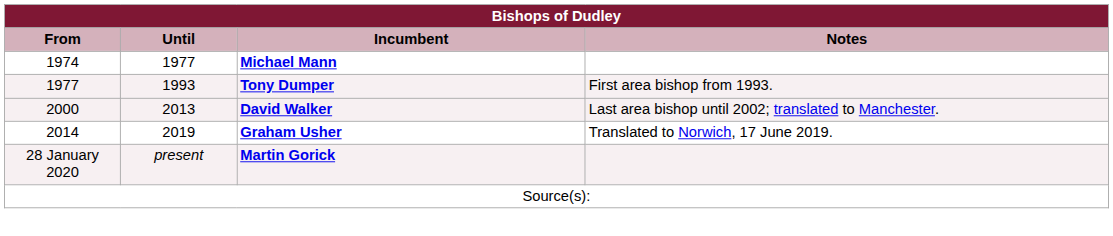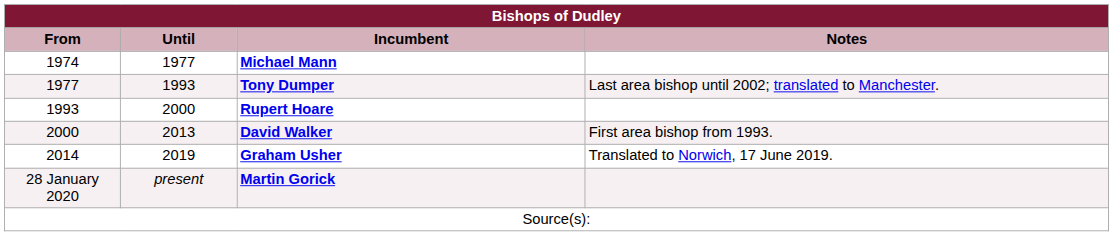Tony Dumper | Notes: First area bishop from 1993. -> Last area bishop until 2002; translated to Manchester.
+ row: 1993 | 2000 | Rupert Hoare
David Walker | Notes: Last area bishop until 2002; translated to Manchester. -> First area bishop from 1993.
